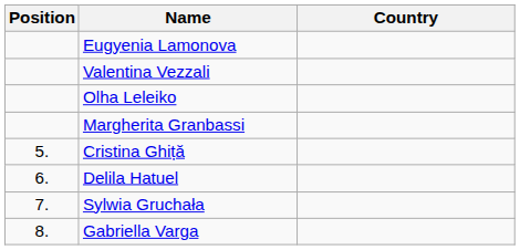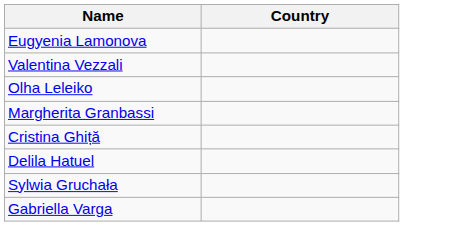- column: Position | 5. | 6. | 7. | 8.
